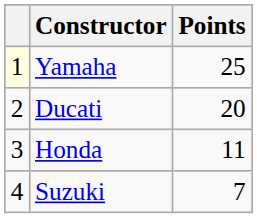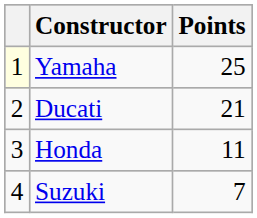Ducati | Points: 20 -> 21
